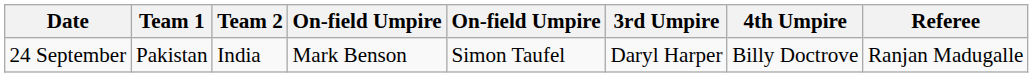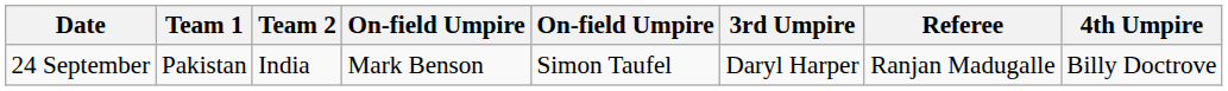columns swapped: 4th Umpire <-> Referee
